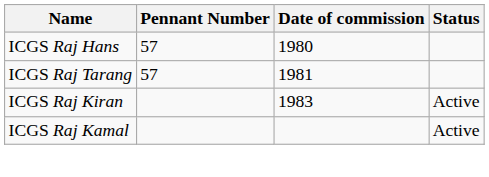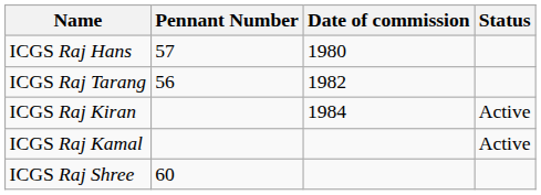ICGS Raj Tarang | Pennant Number: 57 -> 56
ICGS Raj Tarang | Date of commission: 1981 -> 1982
ICGS Raj Kiran | Date of commission: 1983 -> 1984
+ row: ICGS Raj Shree | 60
